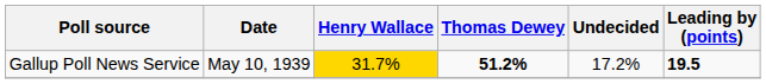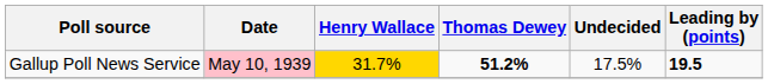Gallup Poll News Service | Date: no background -> pink background
Gallup Poll News Service | Undecided: 17.2% -> 17.5%
